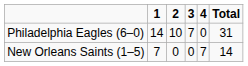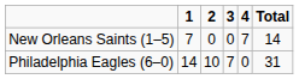rows swapped: Philadelphia Eagles (6–0) <-> New Orleans Saints (1–5)
